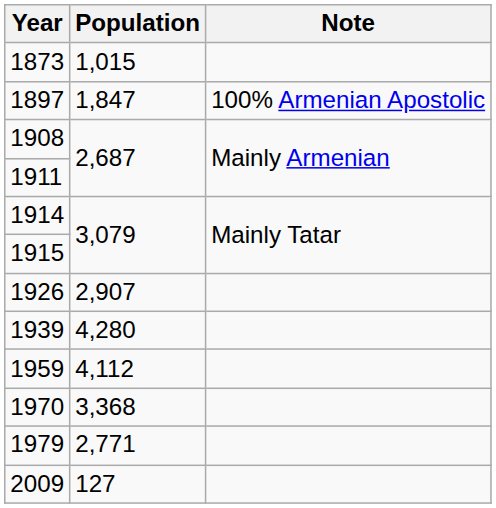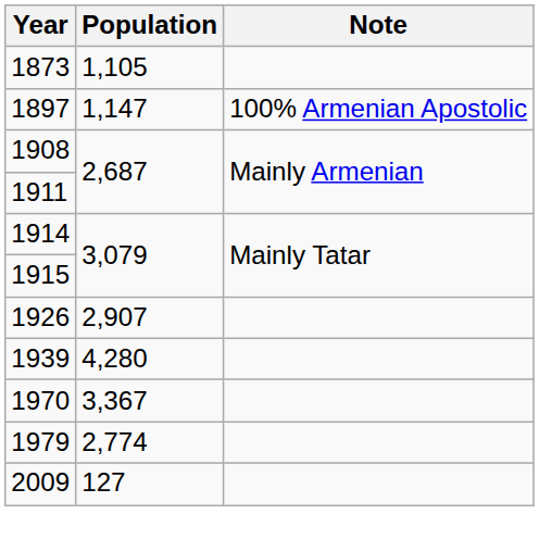1873 | Population: 1,015 -> 1,105
1897 | Population: 1,847 -> 1,147
- row: 1959 | 4,112
1970 | Population: 3,368 -> 3,367
1979 | Population: 2,771 -> 2,774
